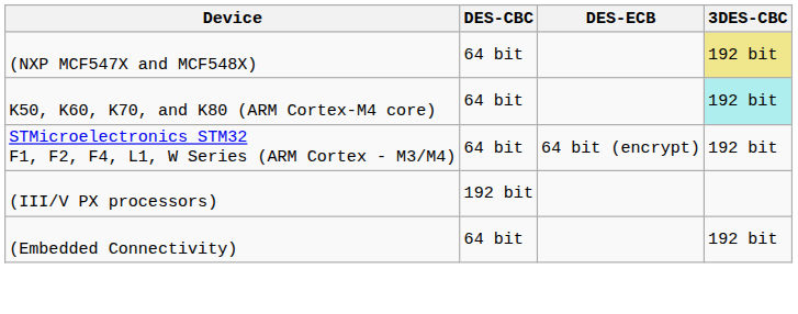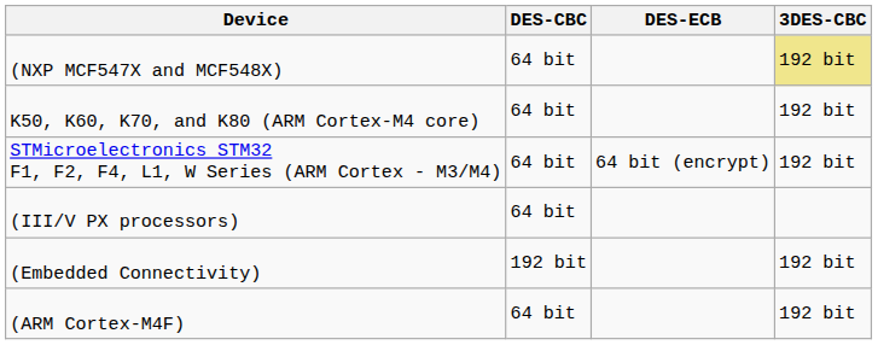K50, K60, K70, and K80 (ARM Cortex-M4 core) | 3DES-CBC: paleturquoise background -> no background
(III/V PX processors) | DES-CBC: 192 bit -> 64 bit
(Embedded Connectivity) | DES-CBC: 64 bit -> 192 bit
+ row: (ARM Cortex-M4F) | 64 bit | 192 bit
